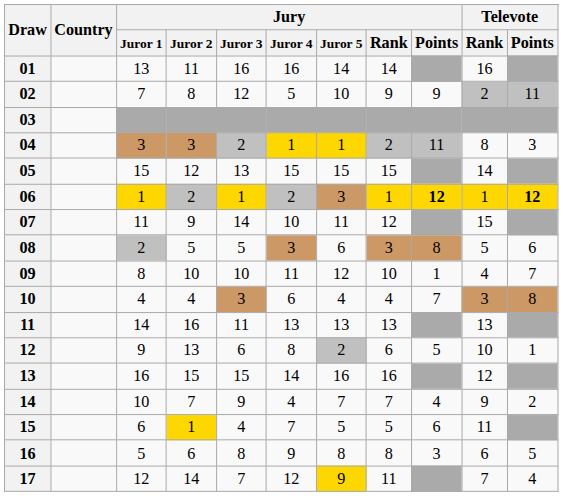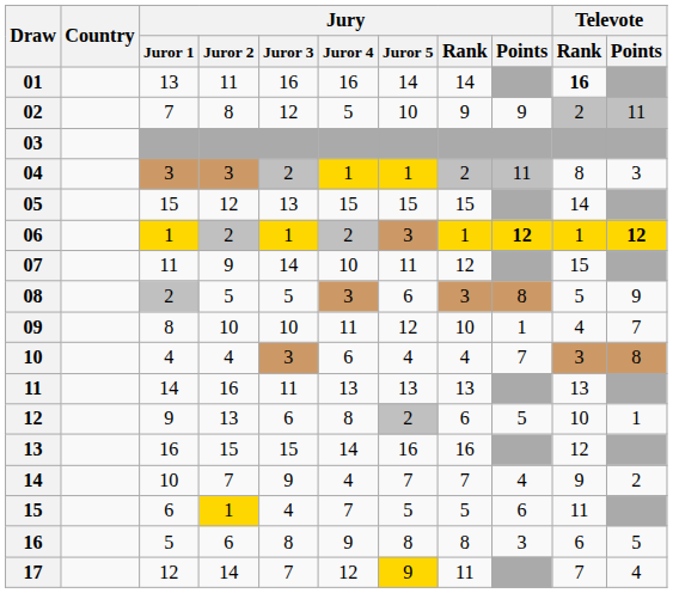01 | Televote / Rank: normal -> bold
08 | Televote / Points: 6 -> 9
